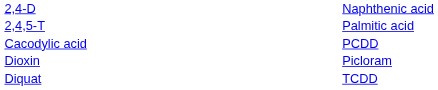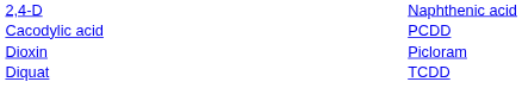- row: 2,4,5-T | Palmitic acid
